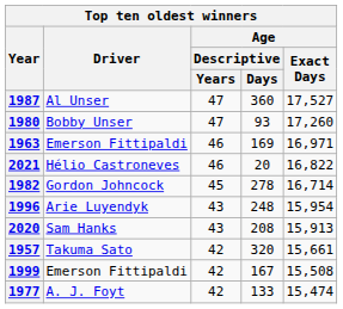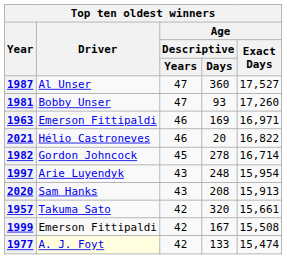93 | column 1: 1980 -> 1981
248 | column 1: 1996 -> 1997
133 | column 2: no background -> lightyellow background
